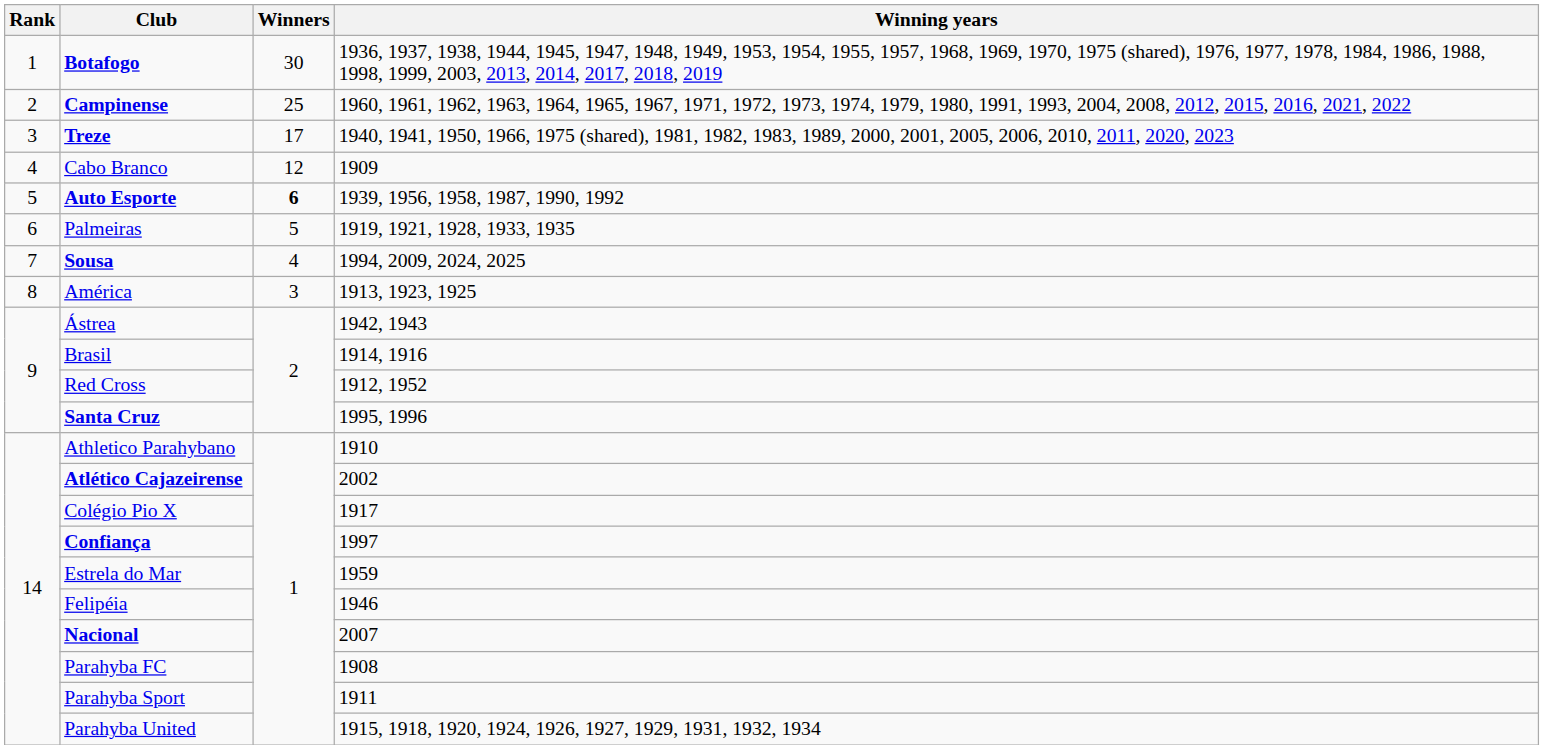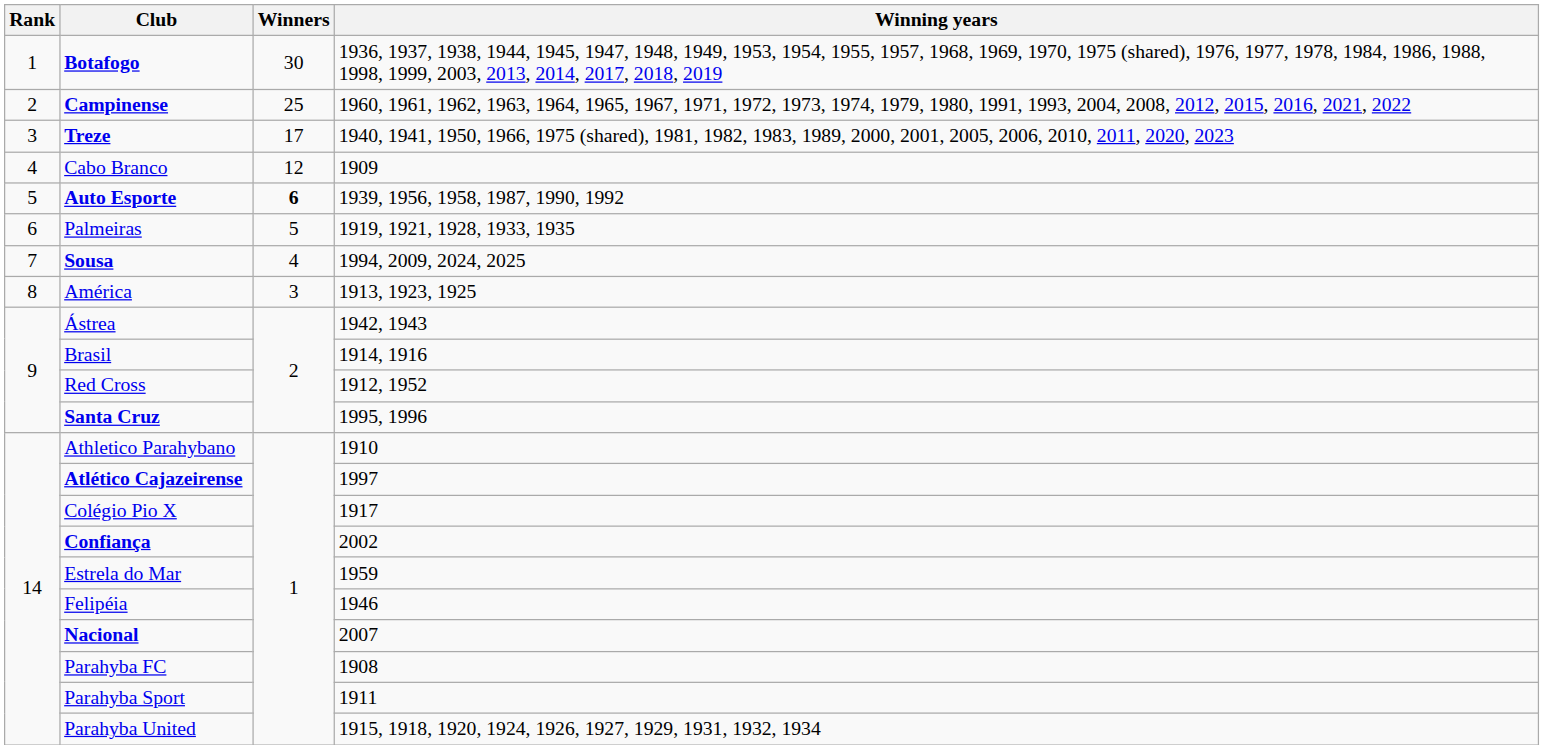Atlético Cajazeirense | Winning years: 2002 -> 1997
Confiança | Winning years: 1997 -> 2002
